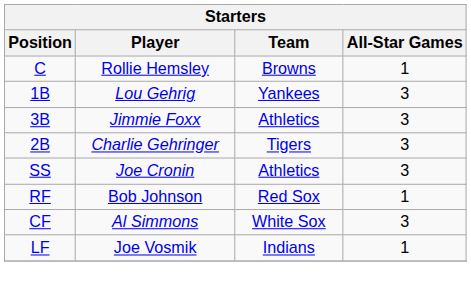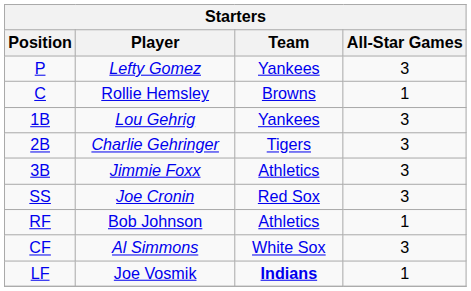+ row: P | Lefty Gomez | Yankees | 3
rows swapped: Charlie Gehringer <-> Jimmie Foxx
Joe Cronin | Team: Athletics -> Red Sox
Bob Johnson | Team: Red Sox -> Athletics
Joe Vosmik | Team: normal -> bold
